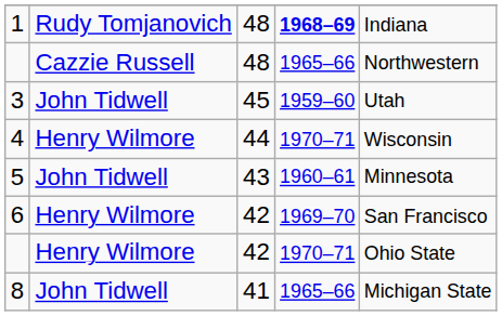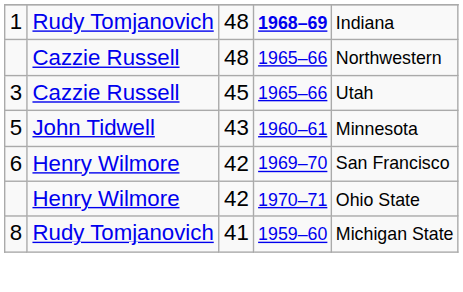3 | column 2: John Tidwell -> Cazzie Russell
3 | column 4: 1959–60 -> 1965–66
- row: 4 | Henry Wilmore | 44 | 1970–71 | Wisconsin
8 | column 2: John Tidwell -> Rudy Tomjanovich
8 | column 4: 1965–66 -> 1959–60
